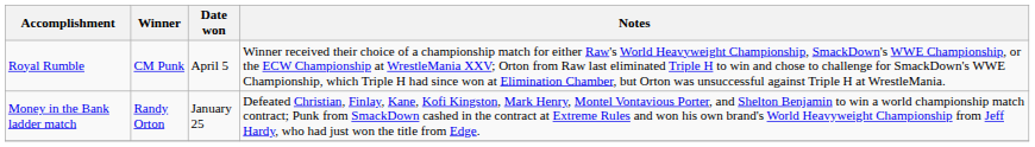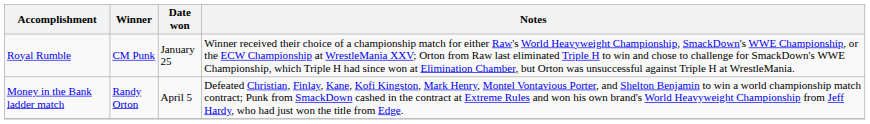Royal Rumble | Date won: April 5 -> January 25
Money in the Bank ladder match | Date won: January 25 -> April 5
